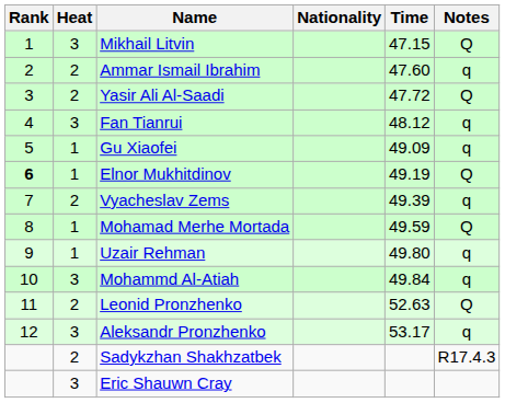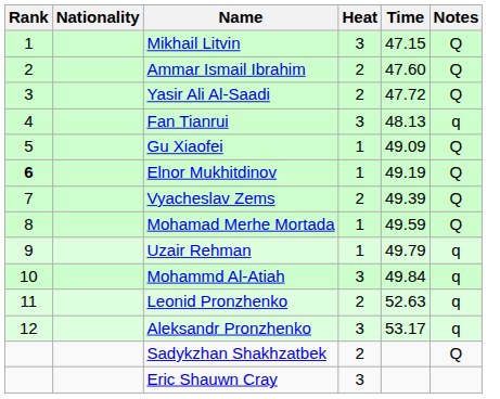columns swapped: Heat <-> Nationality
Ammar Ismail Ibrahim | Notes: q -> Q
Fan Tianrui | Time: 48.12 -> 48.13
Gu Xiaofei | Notes: q -> Q
Vyacheslav Zems | Notes: q -> Q
Uzair Rehman | Time: 49.80 -> 49.79
Leonid Pronzhenko | Notes: Q -> q
Sadykzhan Shakhzatbek | Notes: R17.4.3 -> Q
